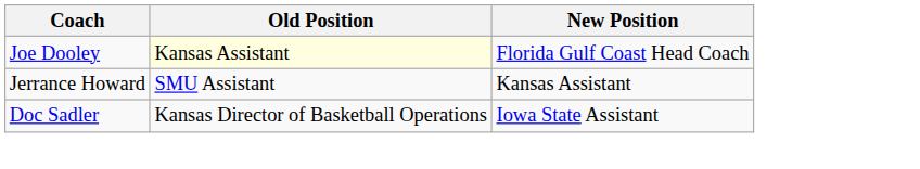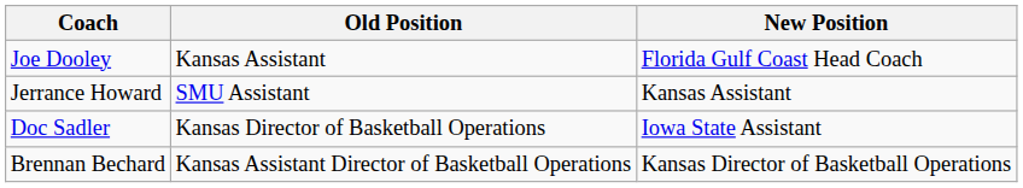Joe Dooley | Old Position: lightyellow background -> no background
+ row: Brennan Bechard | Kansas Assistant Director of Basketball Operations | Kansas Director of Basketball Operations
